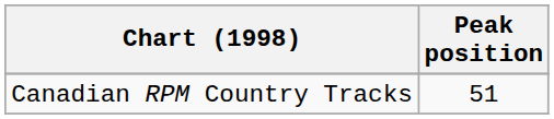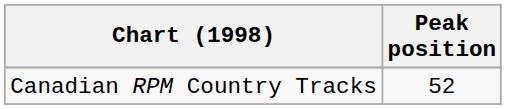Canadian RPM Country Tracks | Peak position: 51 -> 52
